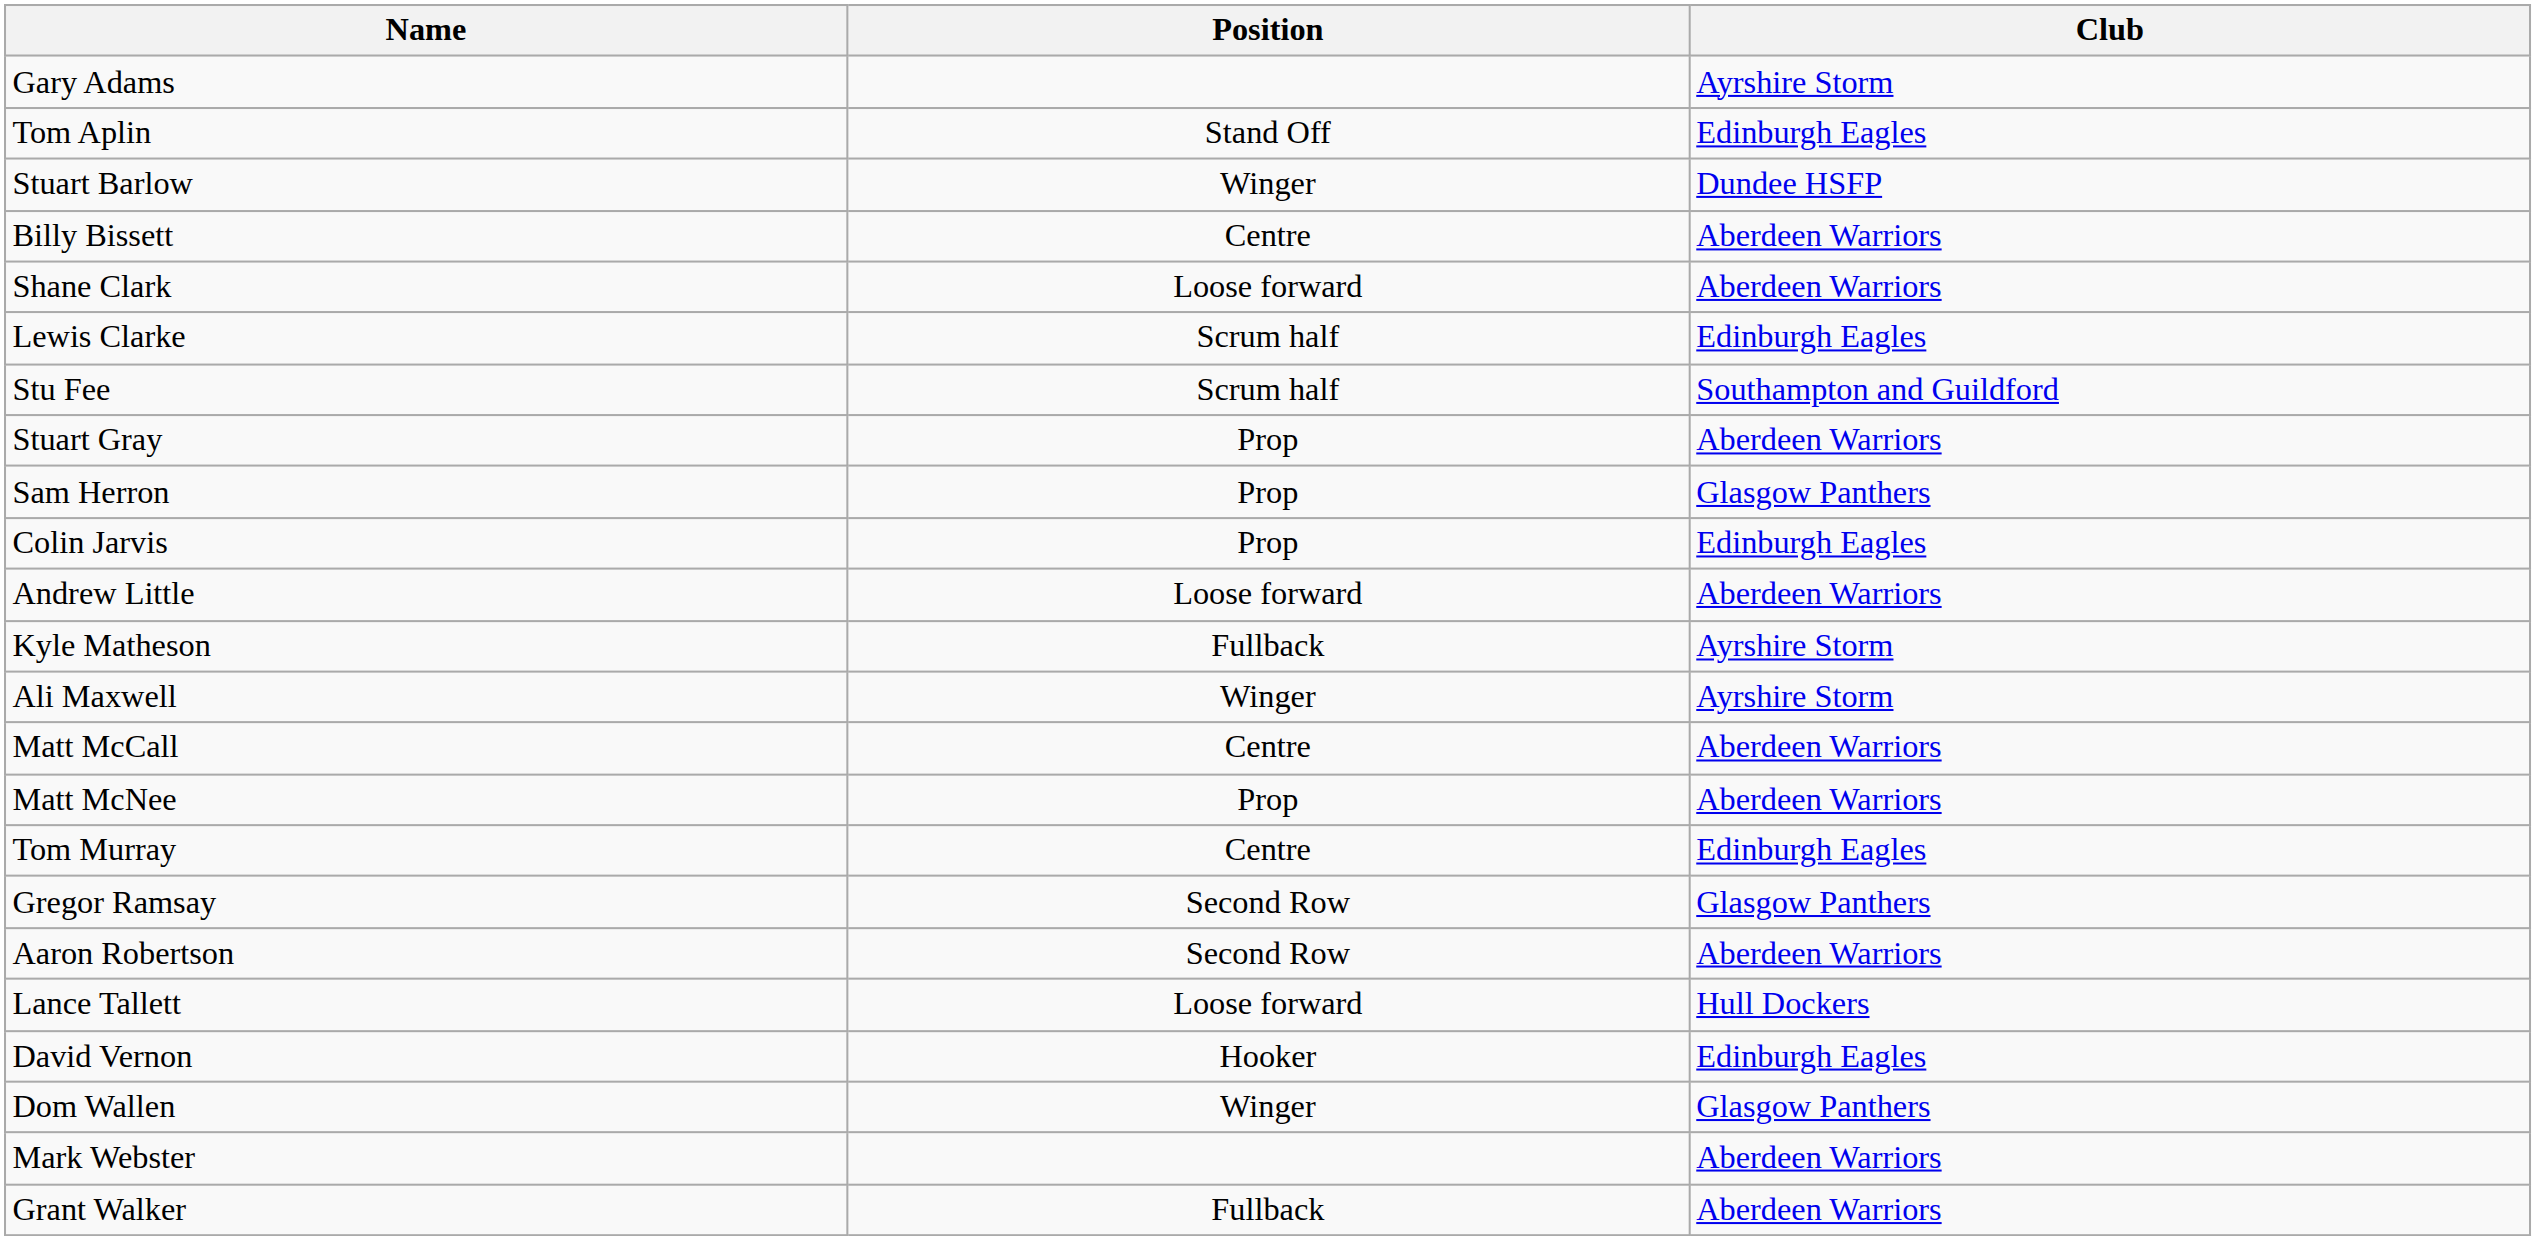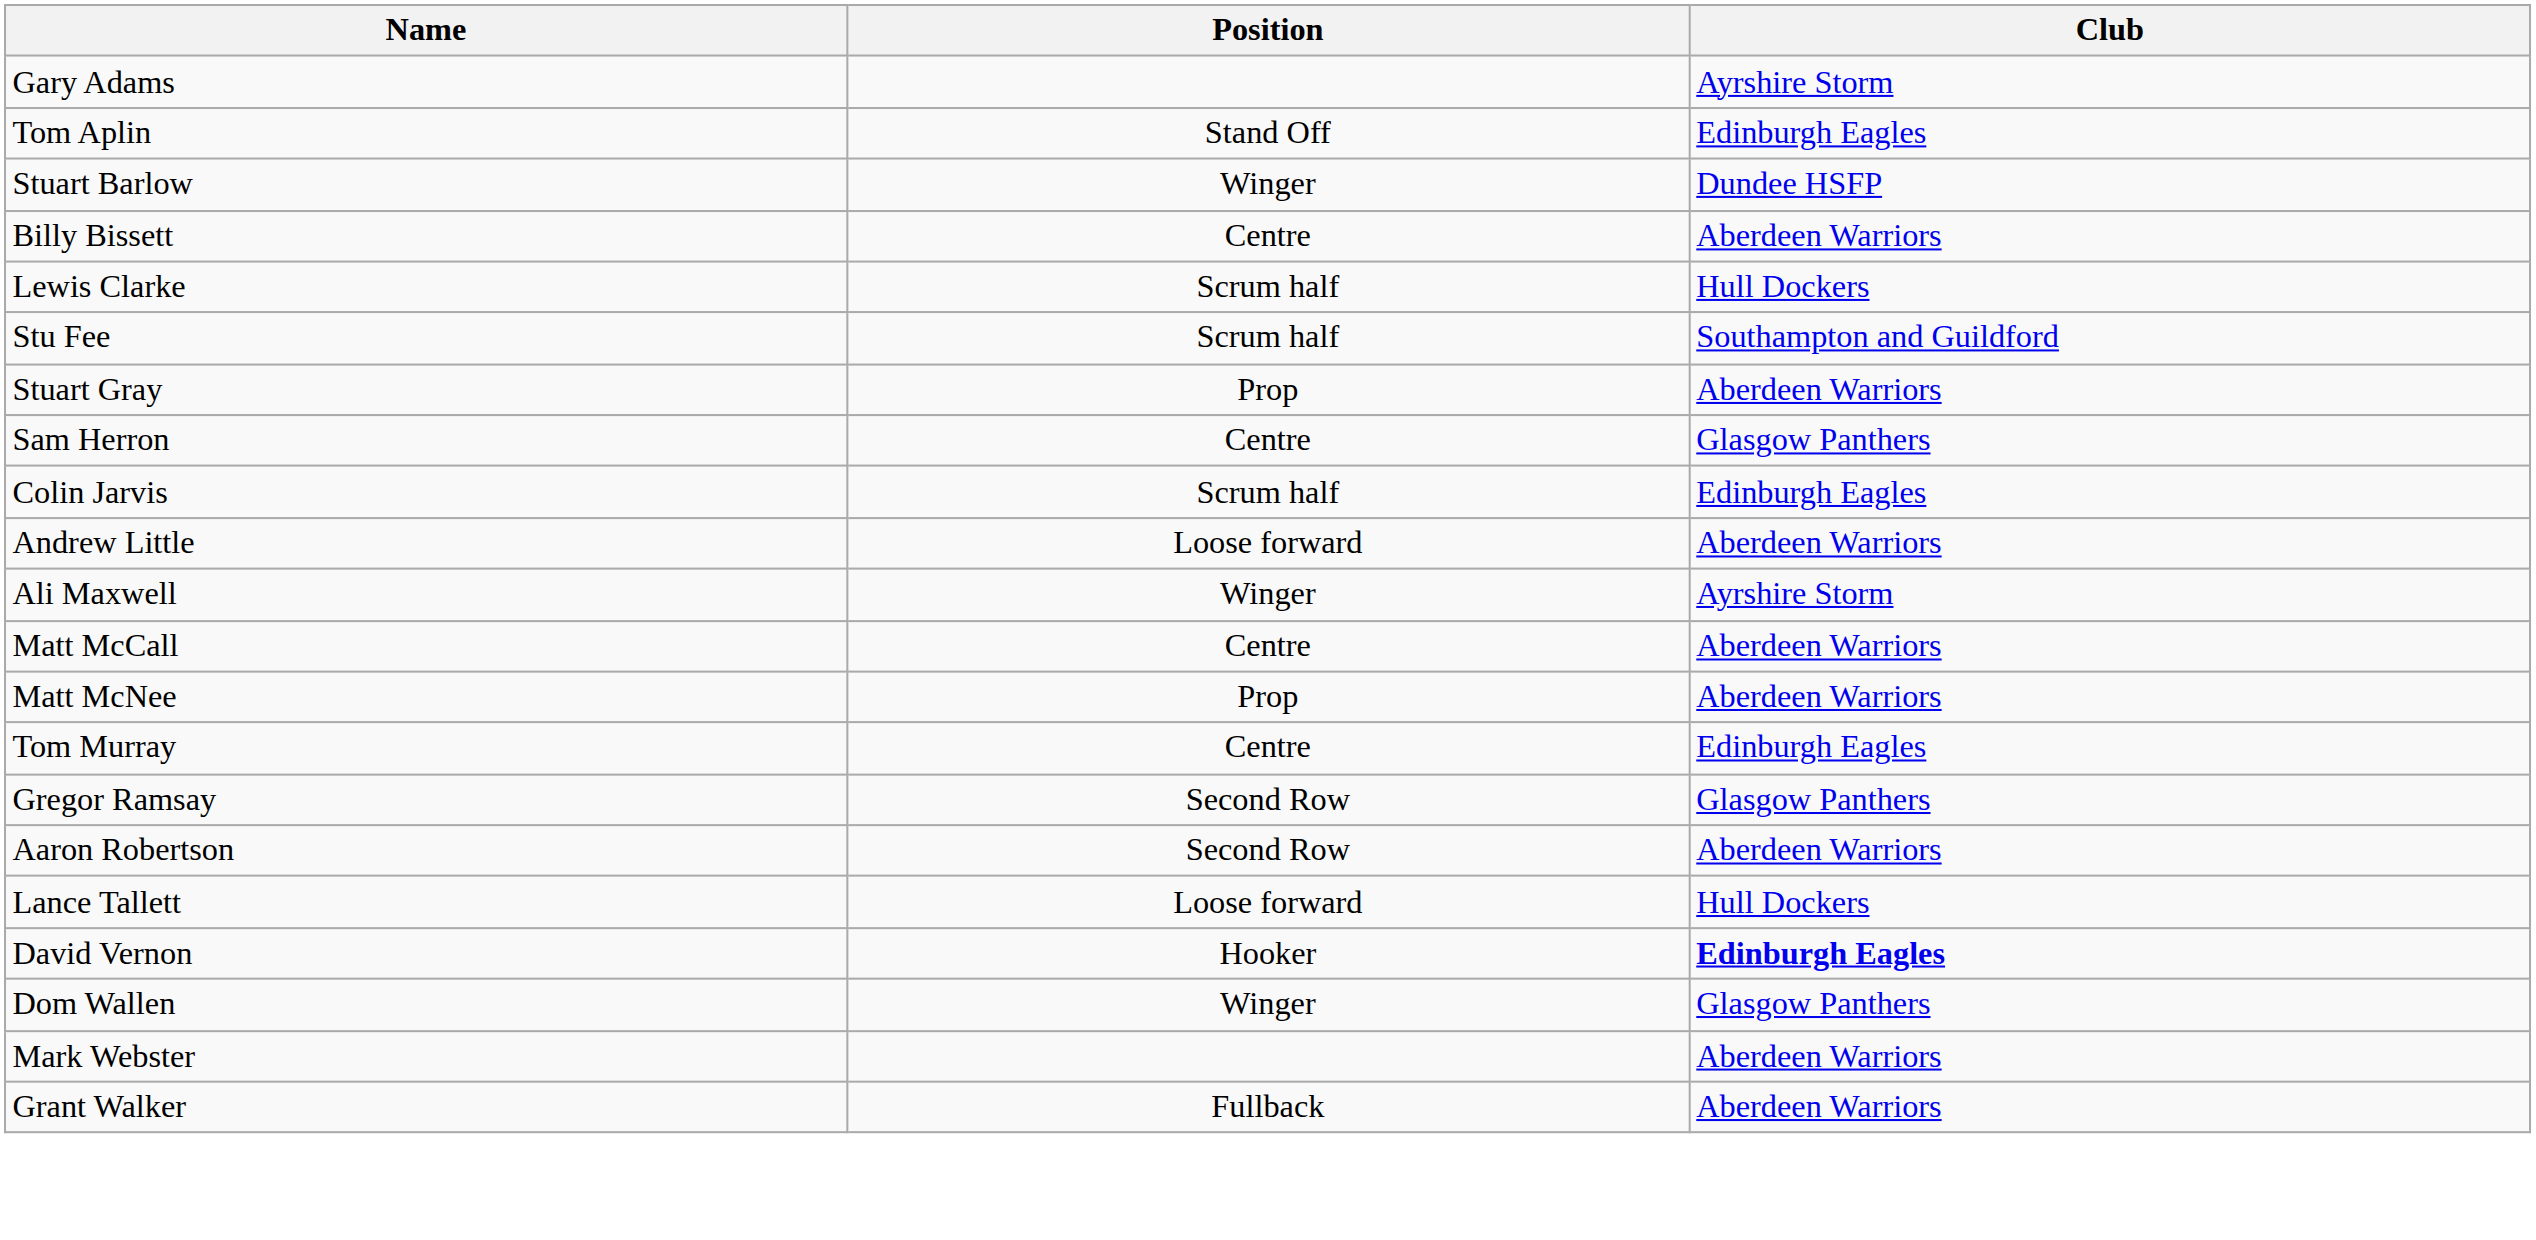- row: Shane Clark | Loose forward | Aberdeen Warriors
Lewis Clarke | Club: Edinburgh Eagles -> Hull Dockers
Sam Herron | Position: Prop -> Centre
Colin Jarvis | Position: Prop -> Scrum half
- row: Kyle Matheson | Fullback | Ayrshire Storm
David Vernon | Club: normal -> bold
